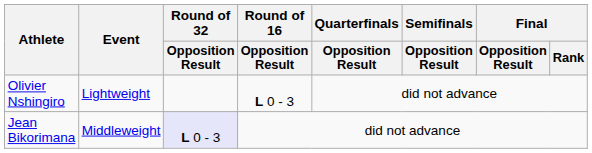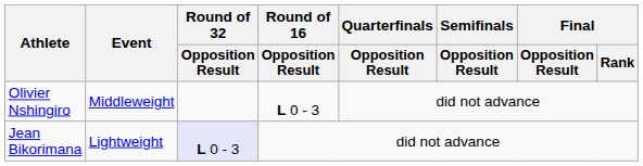Olivier Nshingiro | Event: Lightweight -> Middleweight
Jean Bikorimana | Event: Middleweight -> Lightweight
